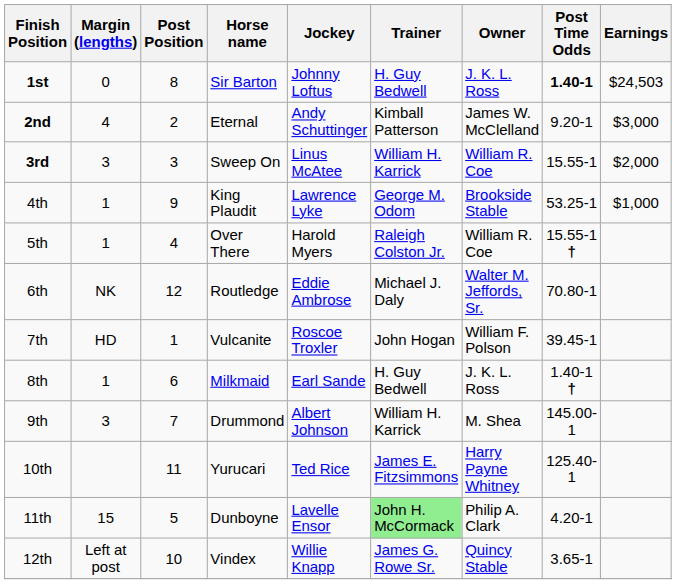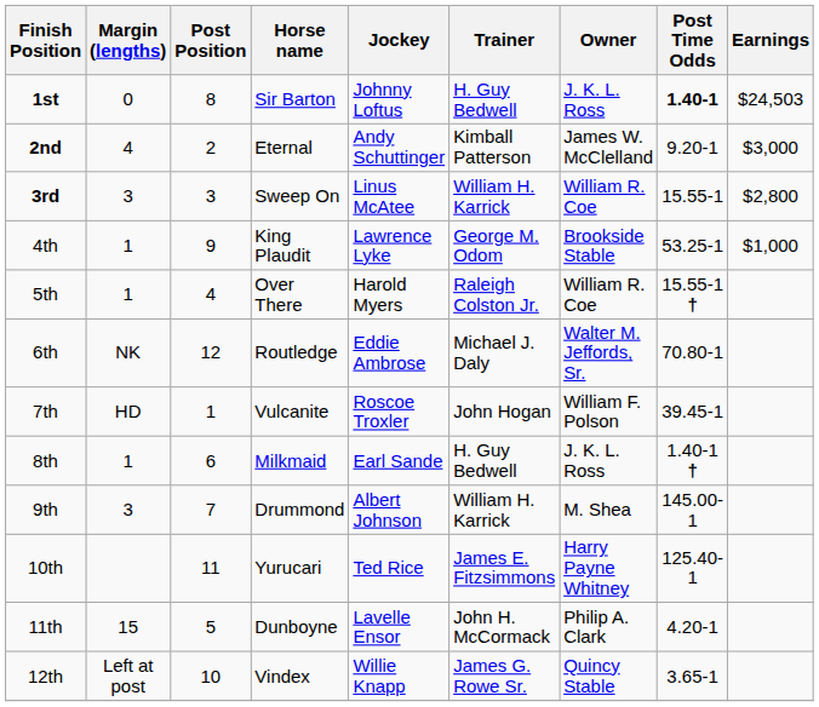3rd | Earnings: $2,000 -> $2,800
11th | Trainer: lightgreen background -> no background
